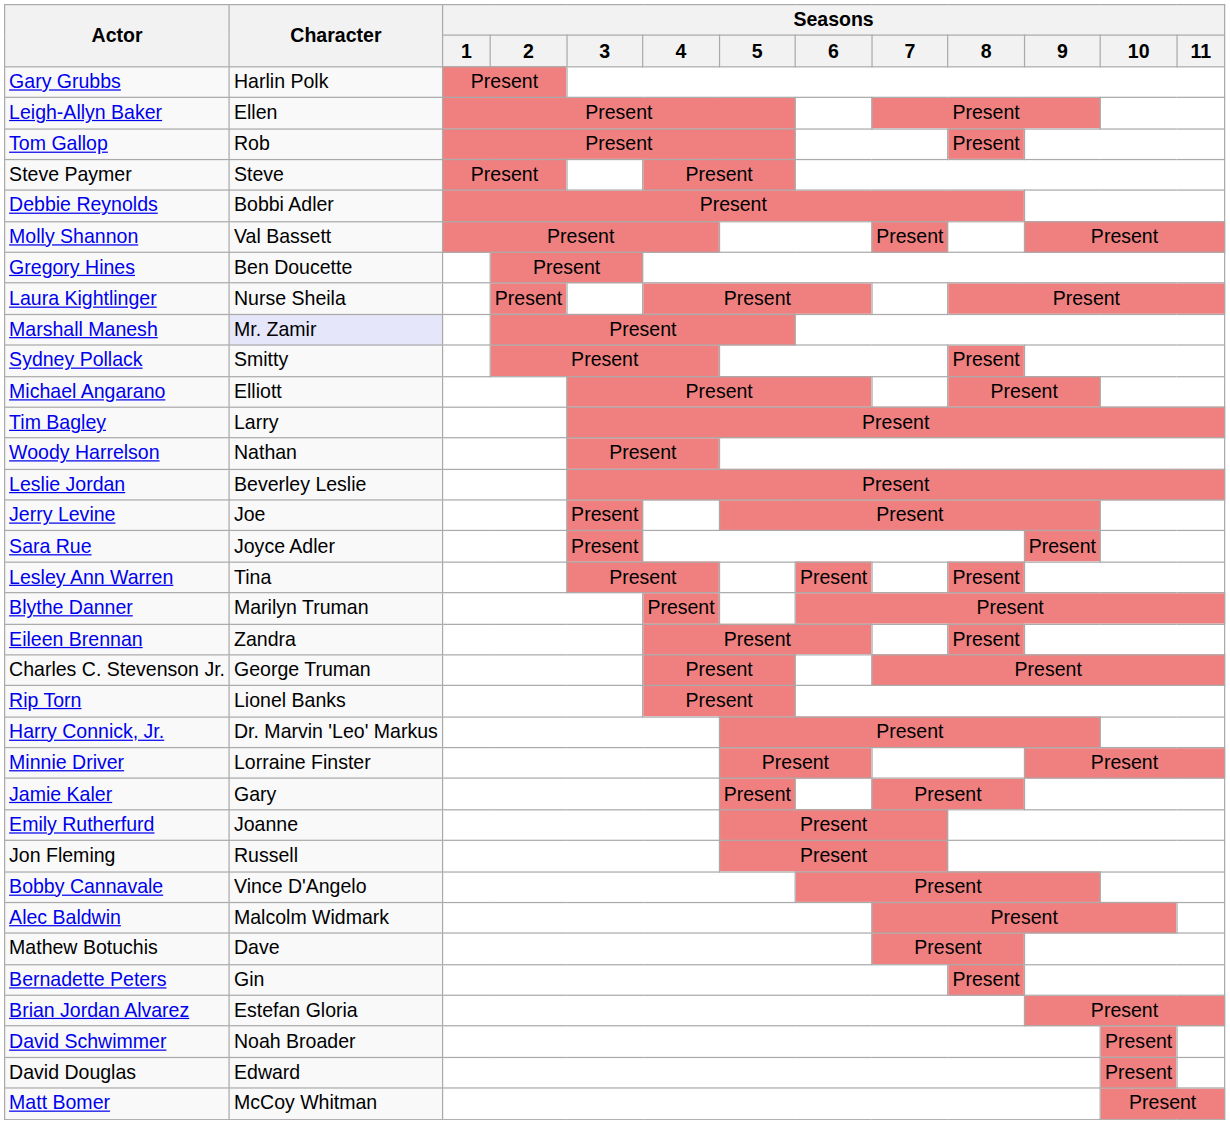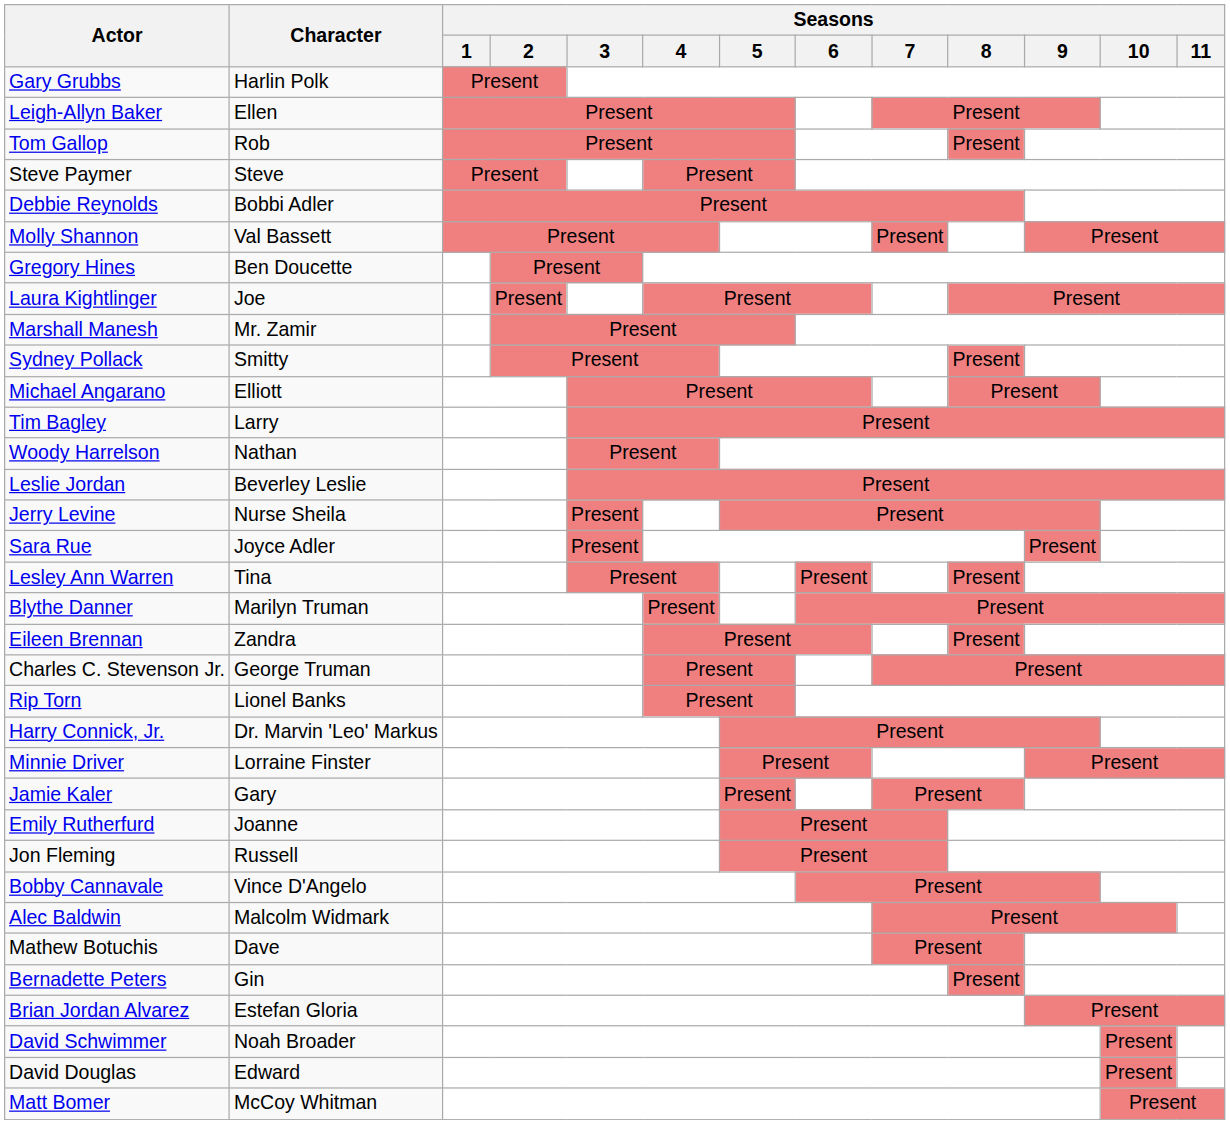Laura Kightlinger | Character: Nurse Sheila -> Joe
Marshall Manesh | Character: lavender background -> no background
Jerry Levine | Character: Joe -> Nurse Sheila
